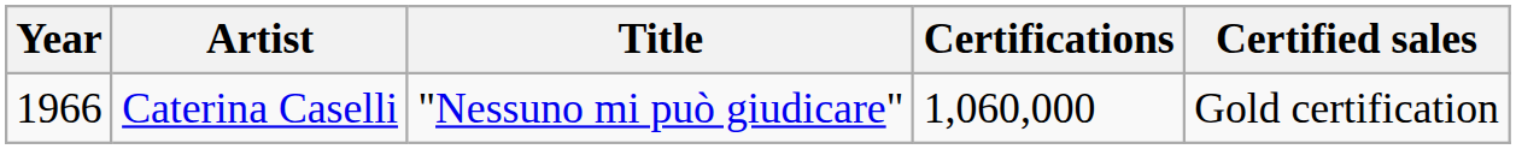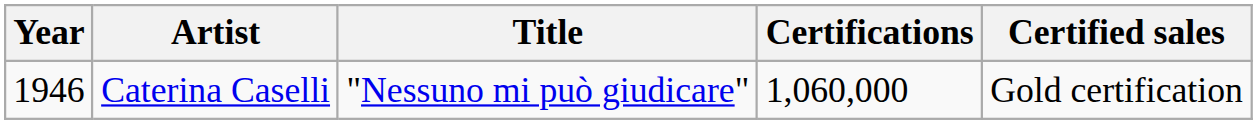Caterina Caselli | Year: 1966 -> 1946
